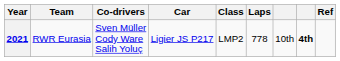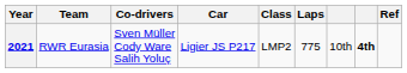2021 | Laps: 778 -> 775
